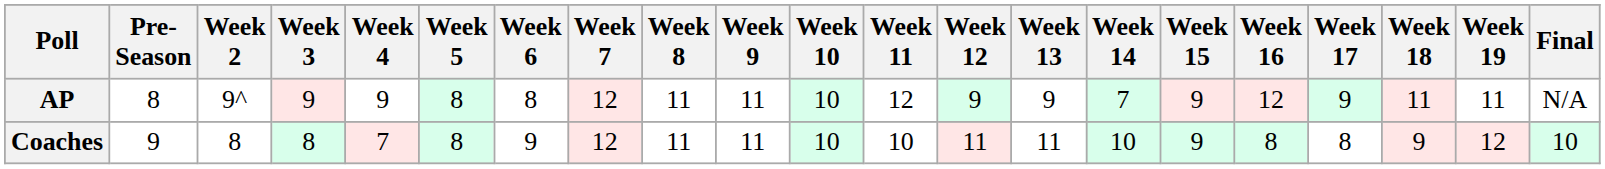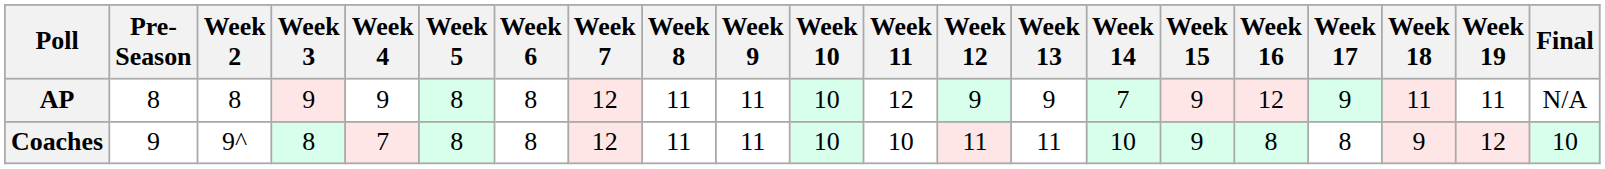AP | Week 2: 9^ -> 8
Coaches | Week 2: 8 -> 9^
Coaches | Week 6: 9 -> 8
